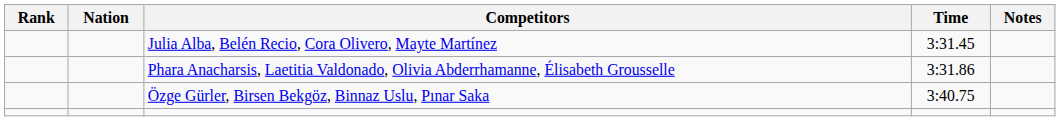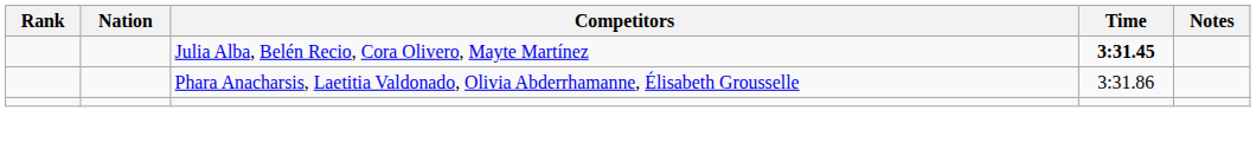Julia Alba, Belén Recio, Cora Olivero, Mayte Martínez | Time: normal -> bold
- row: Özge Gürler, Birsen Bekgöz, Binnaz Uslu, Pınar Saka | 3:40.75
